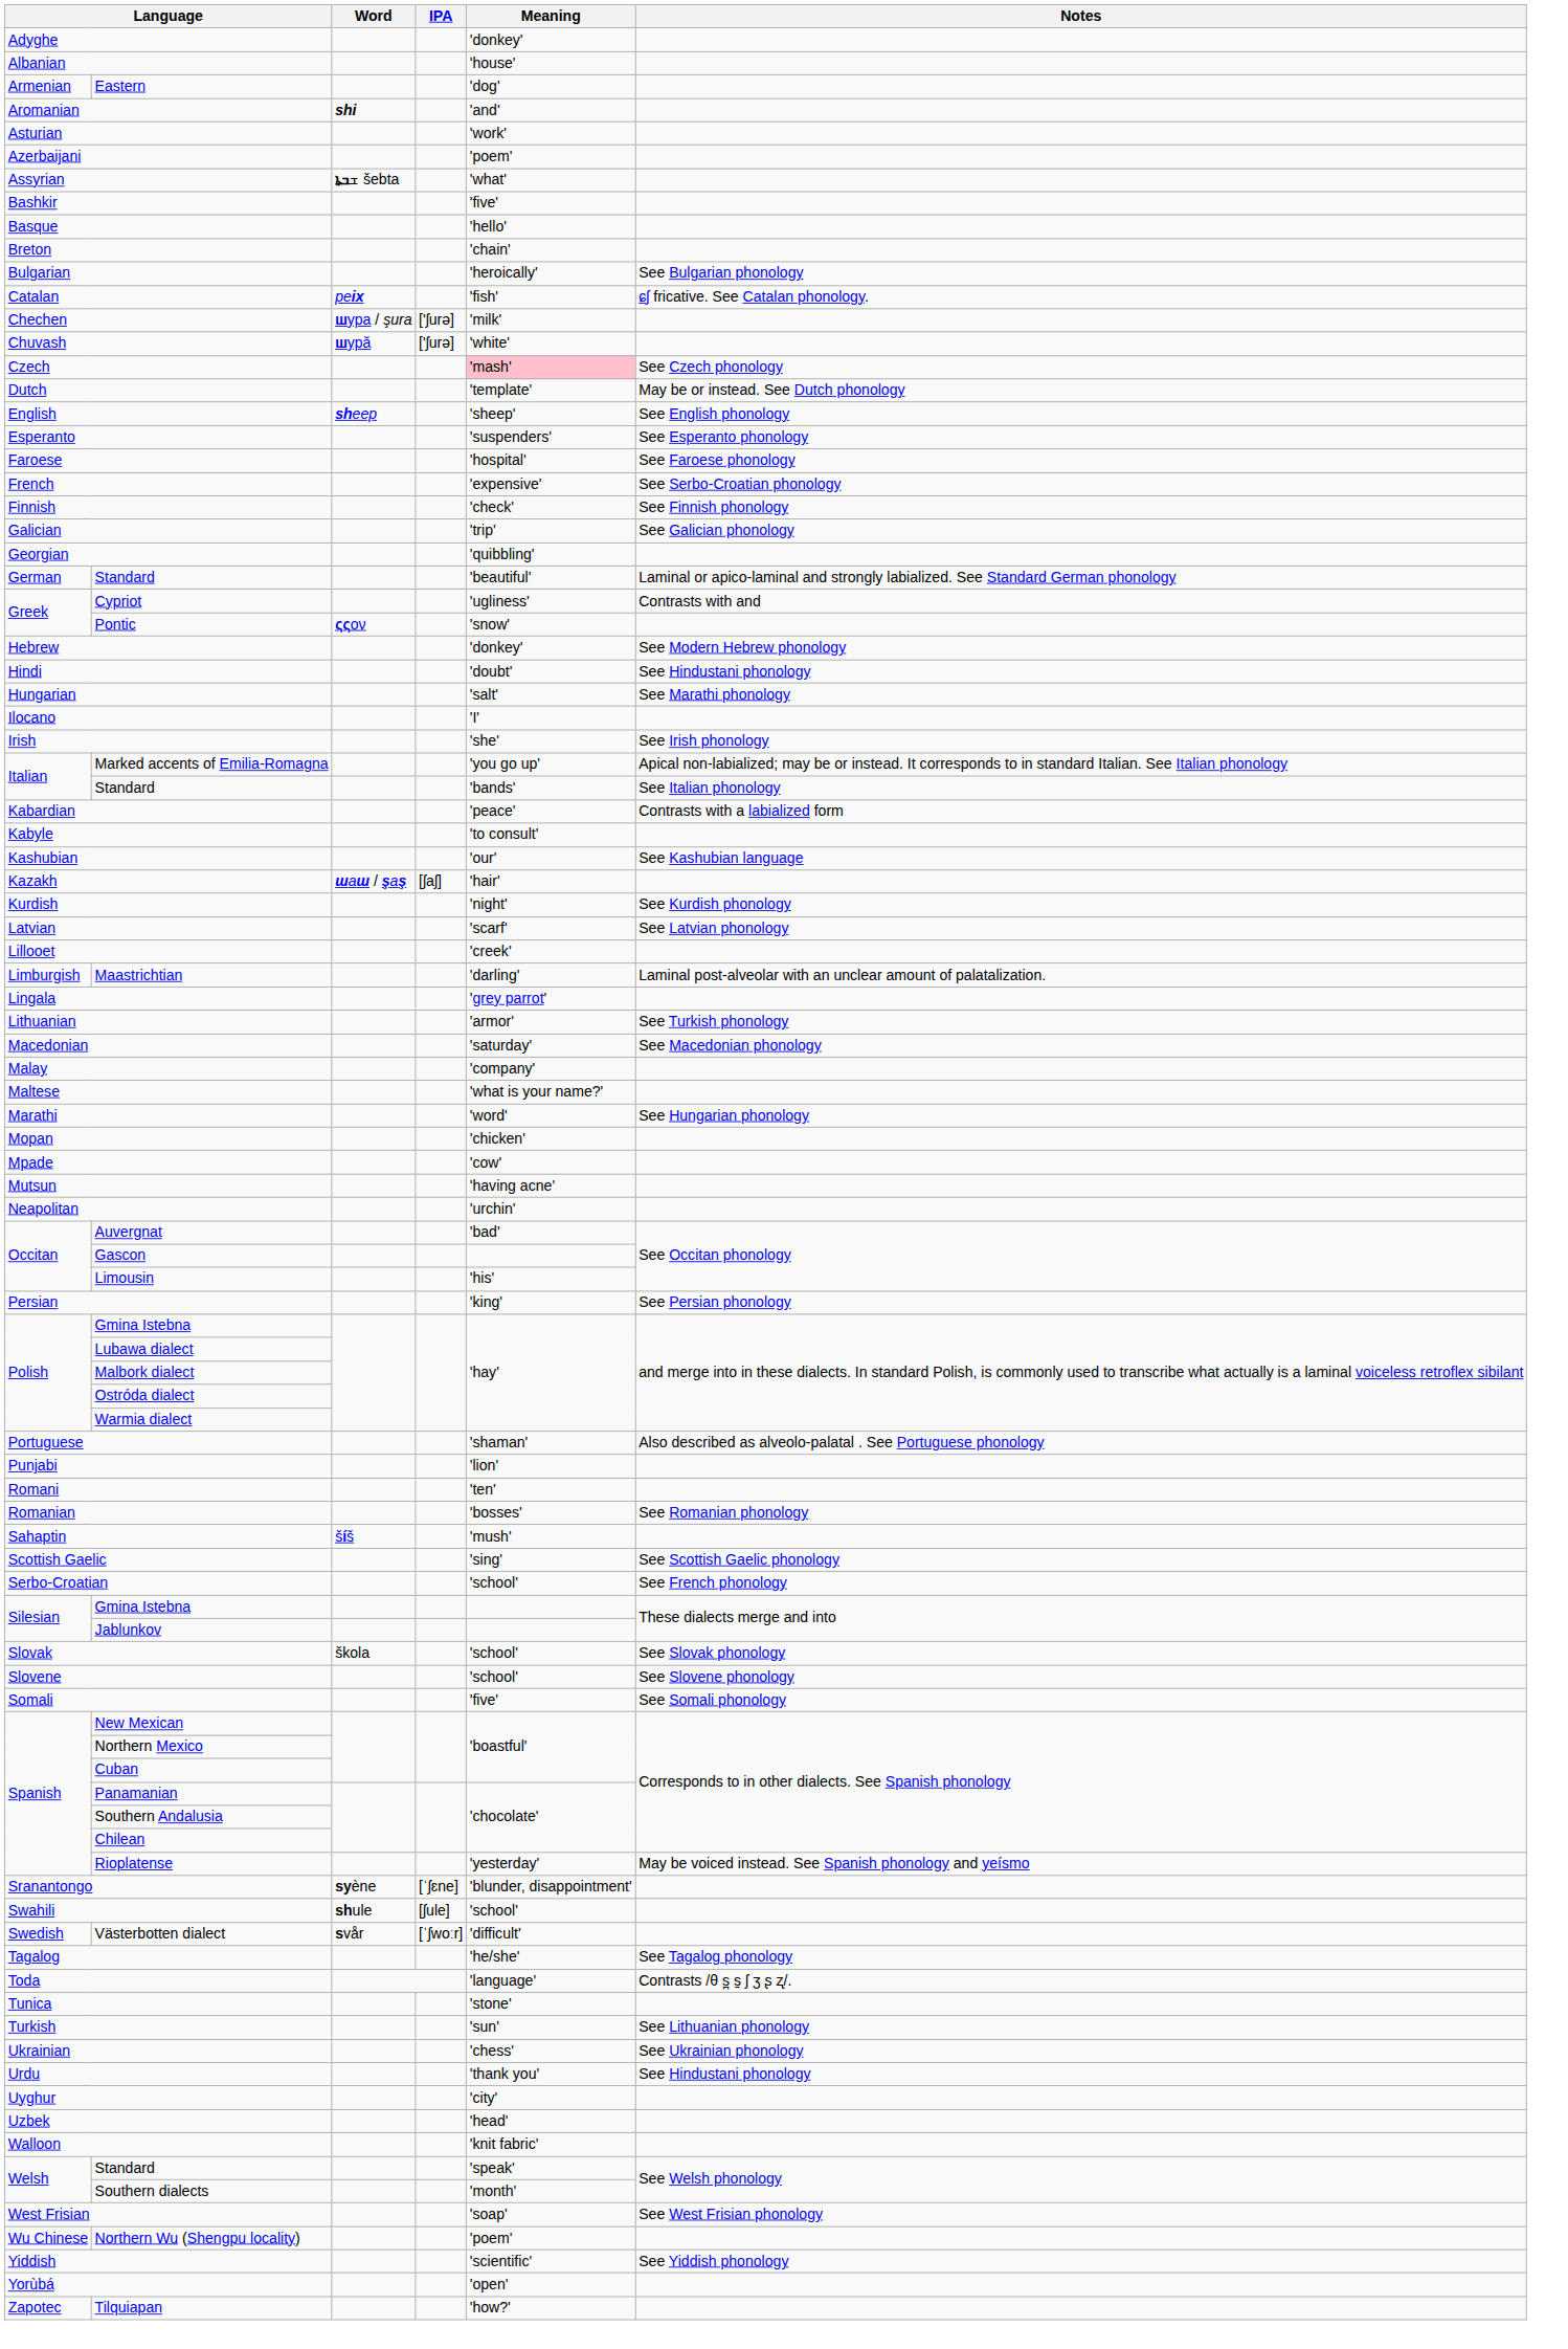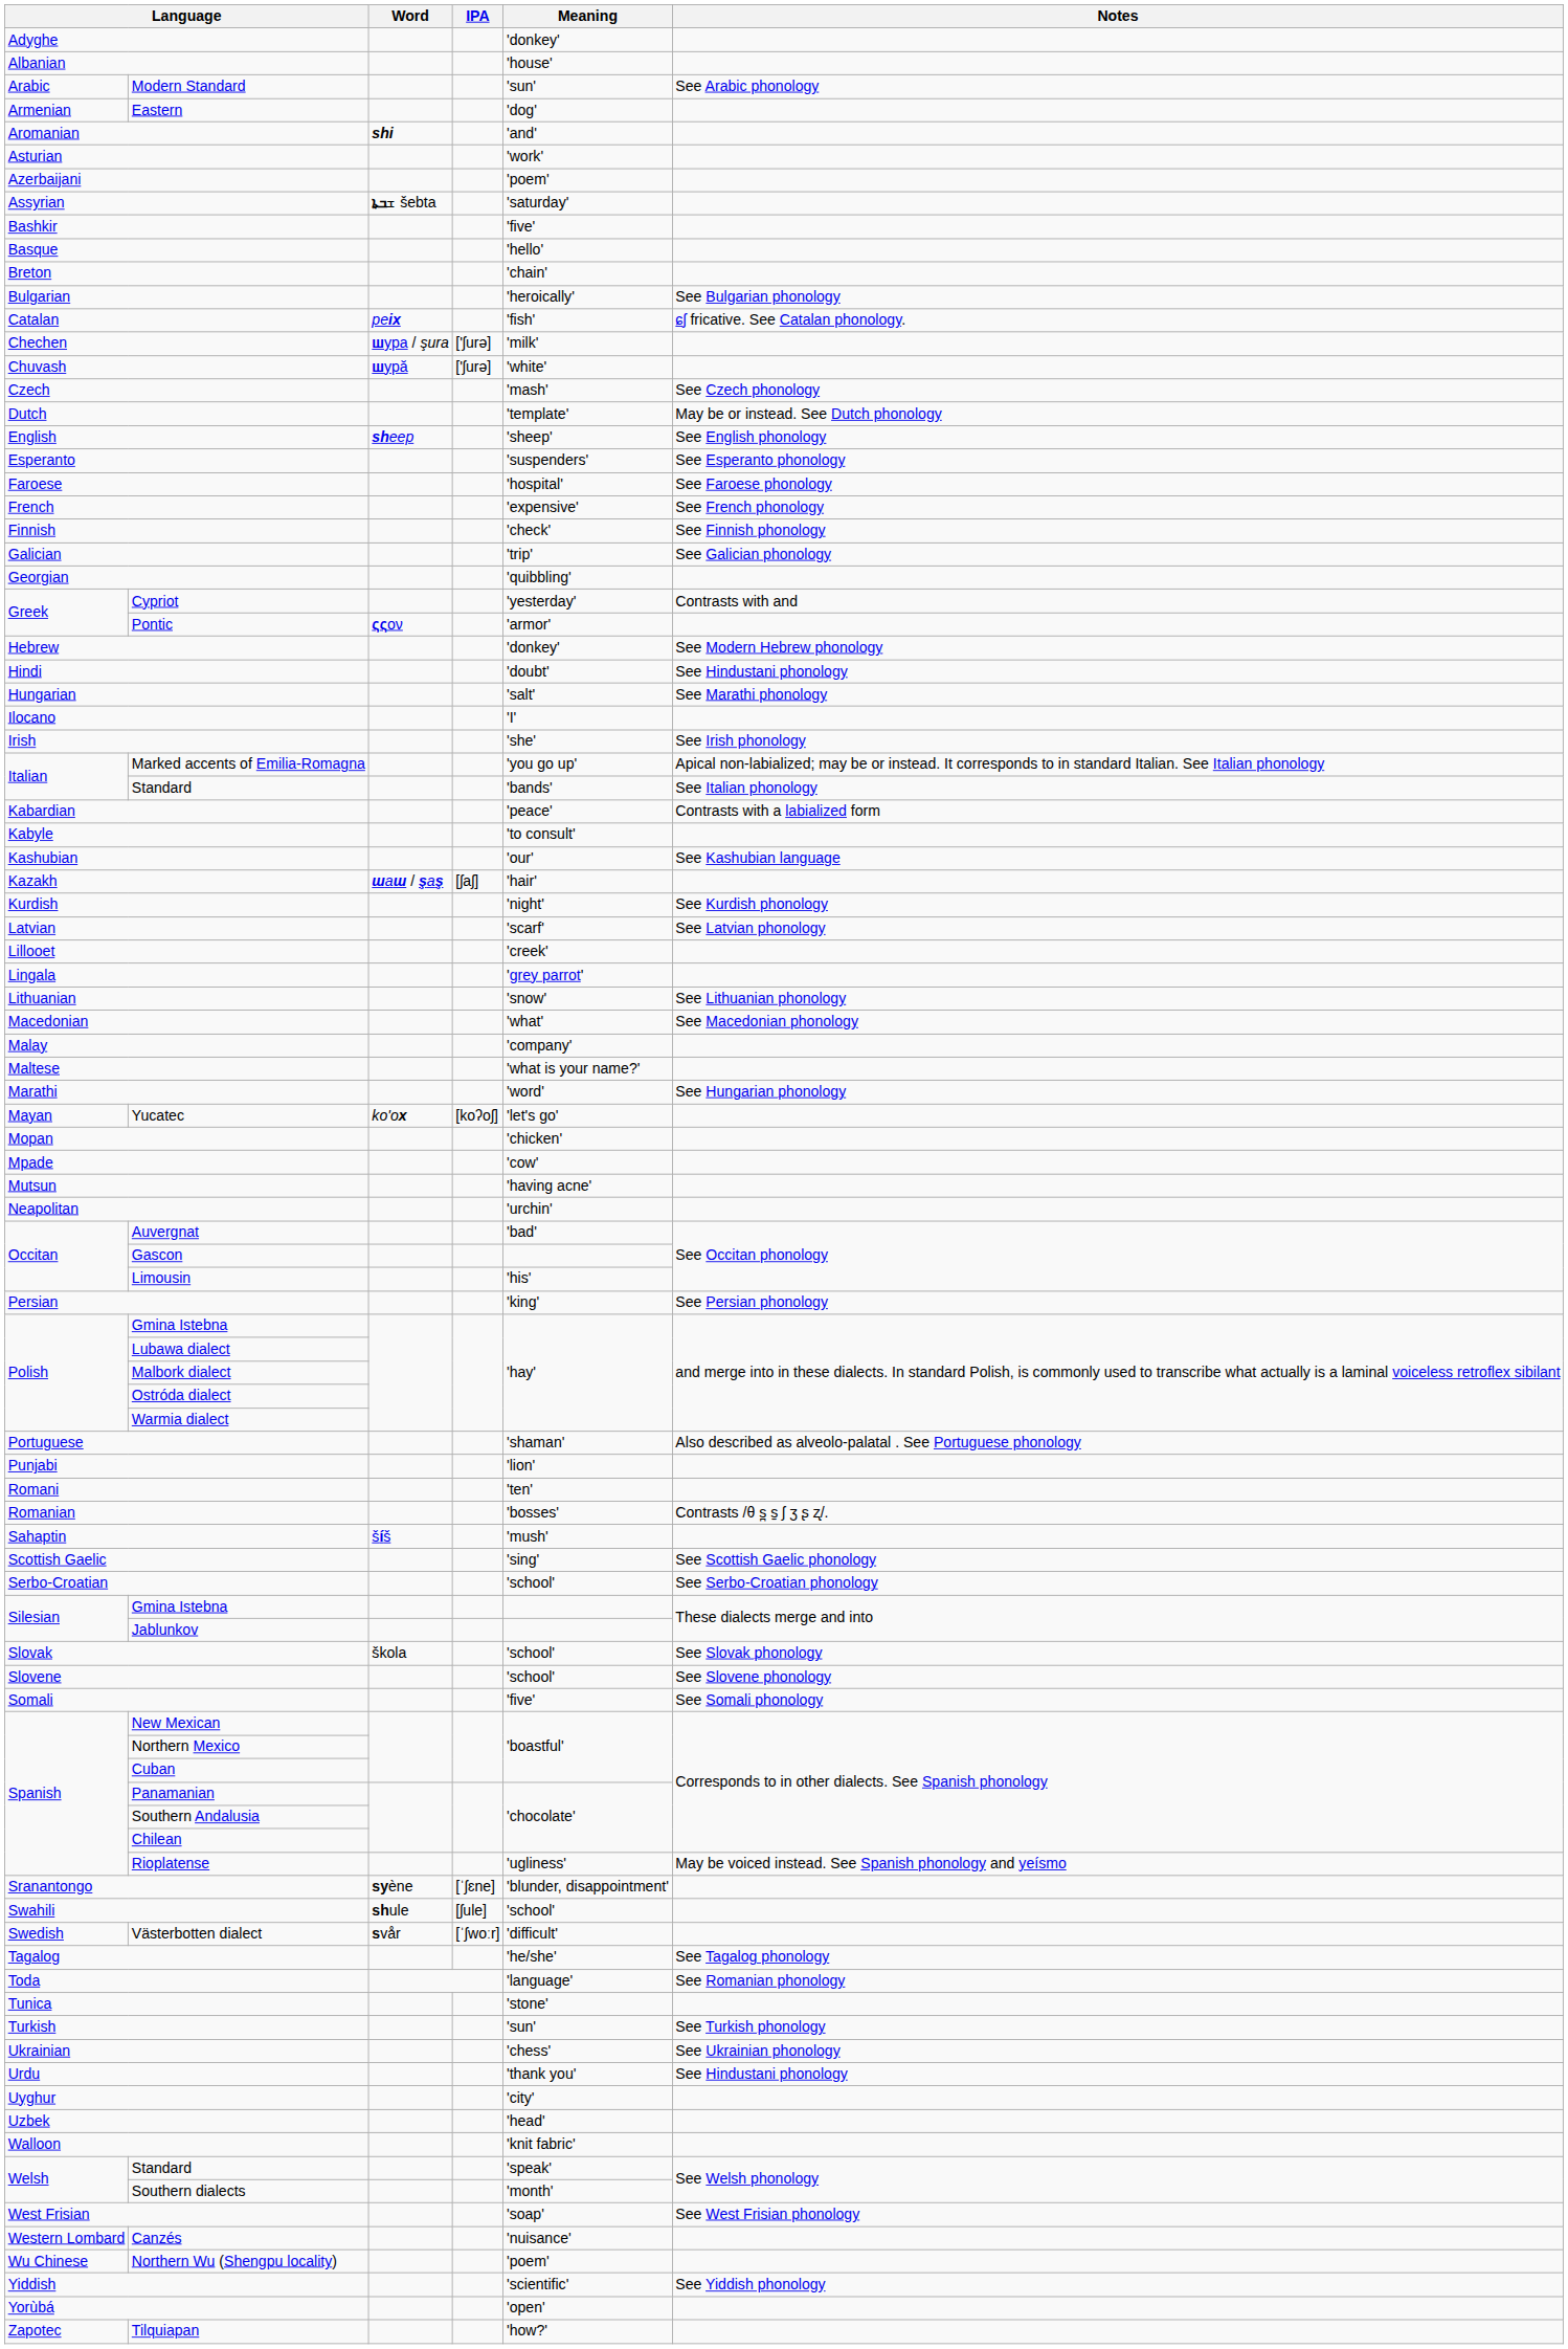+ row: Arabic | Modern Standard | 'sun' | See Arabic phonology
Assyrian | Meaning: 'what' -> 'saturday'
Czech | Meaning: pink background -> no background
French | Notes: See Serbo-Croatian phonology -> See French phonology
- row: German | Standard | 'beautiful' | Laminal or apico-laminal and strongly labialized. See Standard German phonology
Cypriot | Meaning: 'ugliness' -> 'yesterday'
Pontic | Meaning: 'snow' -> 'armor'
- row: Limburgish | Maastrichtian | 'darling' | Laminal post-alveolar with an unclear amount of palatalization.
Lithuanian | Meaning: 'armor' -> 'snow'
Lithuanian | Notes: See Turkish phonology -> See Lithuanian phonology
Macedonian | Meaning: 'saturday' -> 'what'
+ row: Mayan | Yucatec | ko'ox | [koʔoʃ] | 'let's go'
Romanian | Notes: See Romanian phonology -> Contrasts /θ s̪ s̠ ʃ ʒ ʂ ʐ/.
Serbo-Croatian | Notes: See French phonology -> See Serbo-Croatian phonology
Rioplatense | Meaning: 'yesterday' -> 'ugliness'
Toda | Notes: Contrasts /θ s̪ s̠ ʃ ʒ ʂ ʐ/. -> See Romanian phonology
Turkish | Notes: See Lithuanian phonology -> See Turkish phonology
+ row: Western Lombard | Canzés | 'nuisance'
